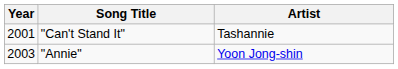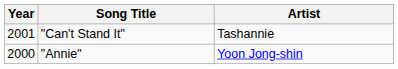"Annie" | Year: 2003 -> 2000
